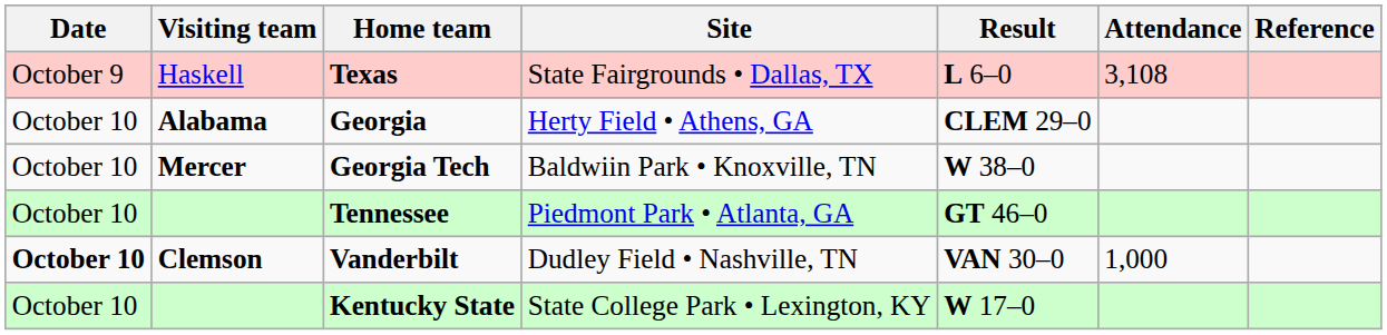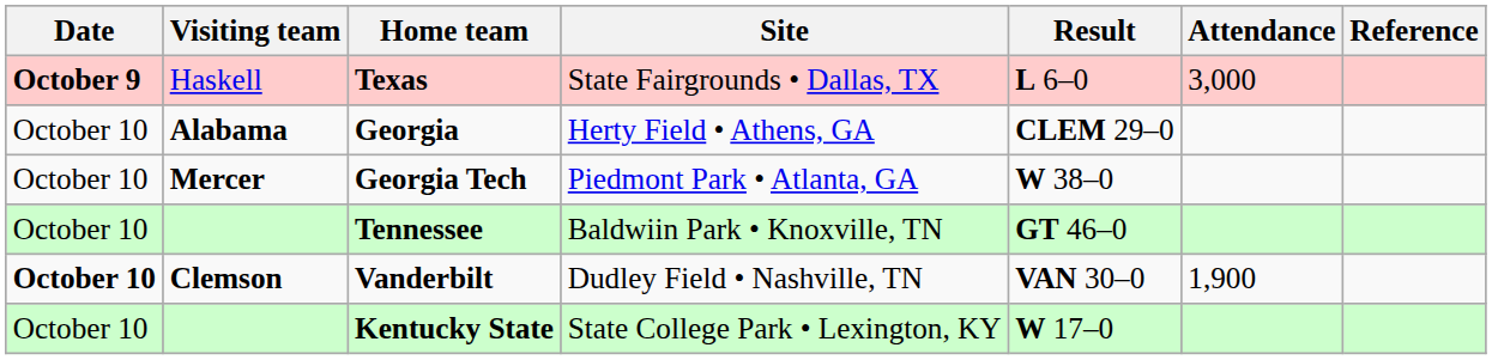Texas | Date: normal -> bold
Texas | Attendance: 3,108 -> 3,000
Georgia Tech | Site: Baldwiin Park • Knoxville, TN -> Piedmont Park • Atlanta, GA
Tennessee | Site: Piedmont Park • Atlanta, GA -> Baldwiin Park • Knoxville, TN
Vanderbilt | Attendance: 1,000 -> 1,900
